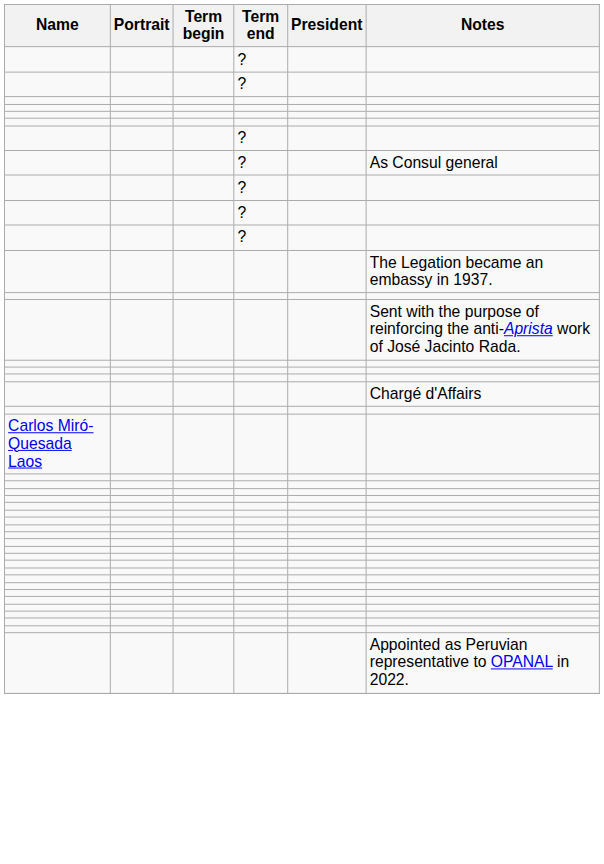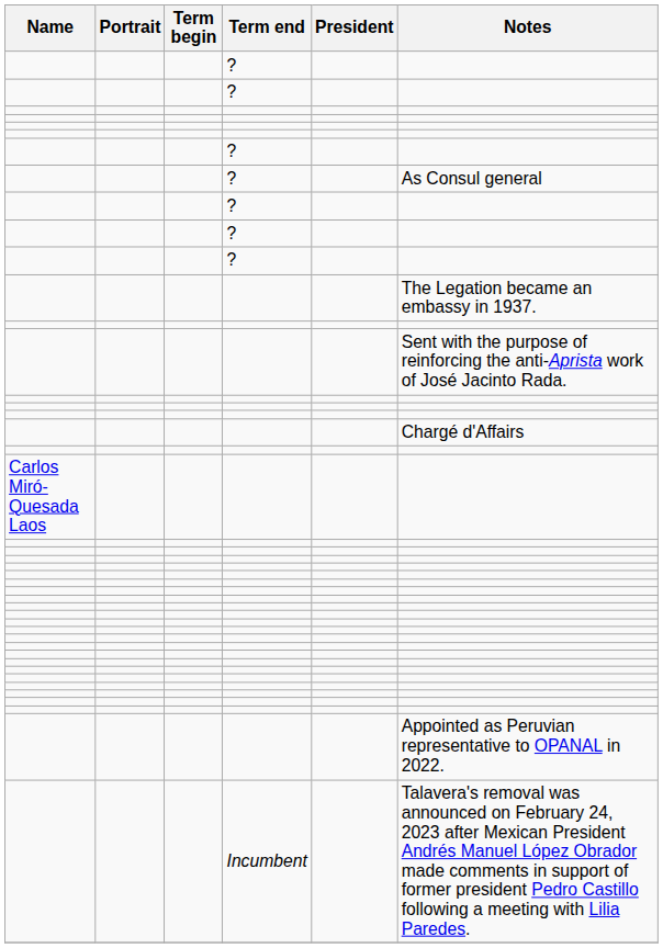+ row: Incumbent | Talavera's removal was announced on February 24, 2023 after Mexican President Andrés Manuel López Obrador made comments in support of former president Pedro Castillo following a meeting with Lilia Paredes.
